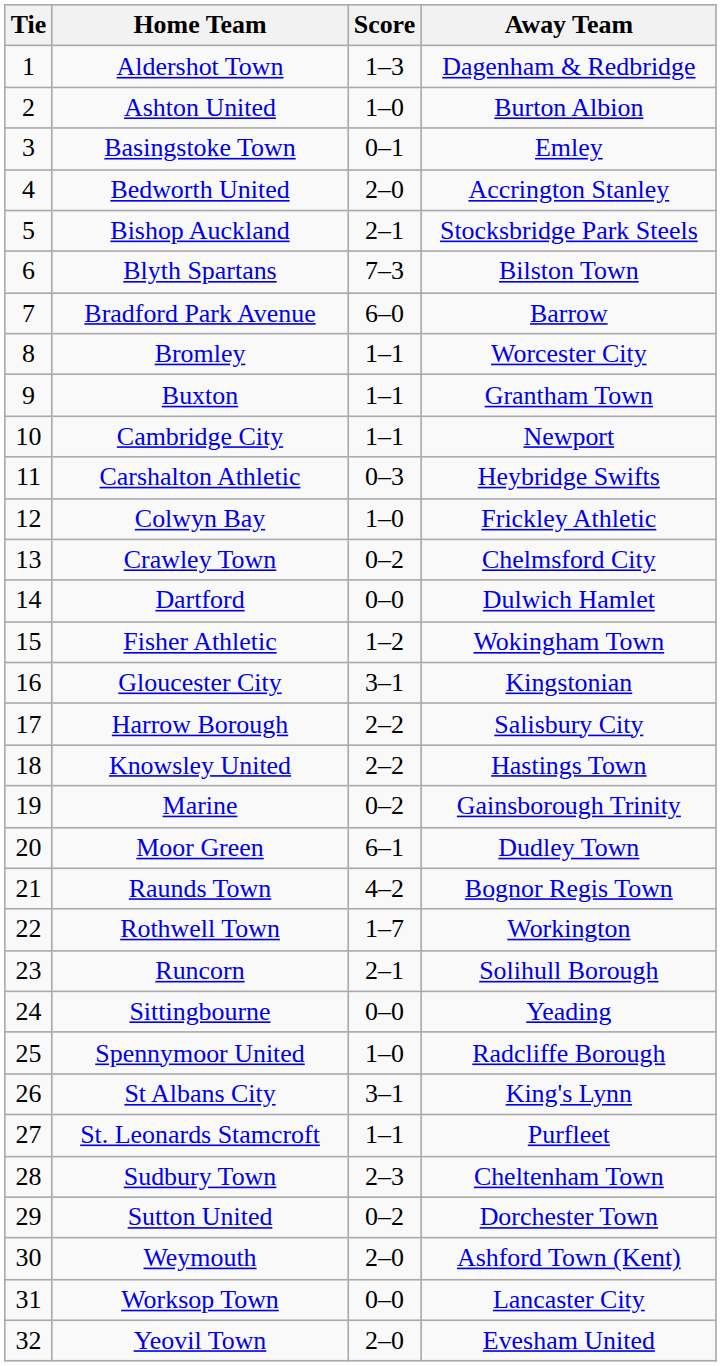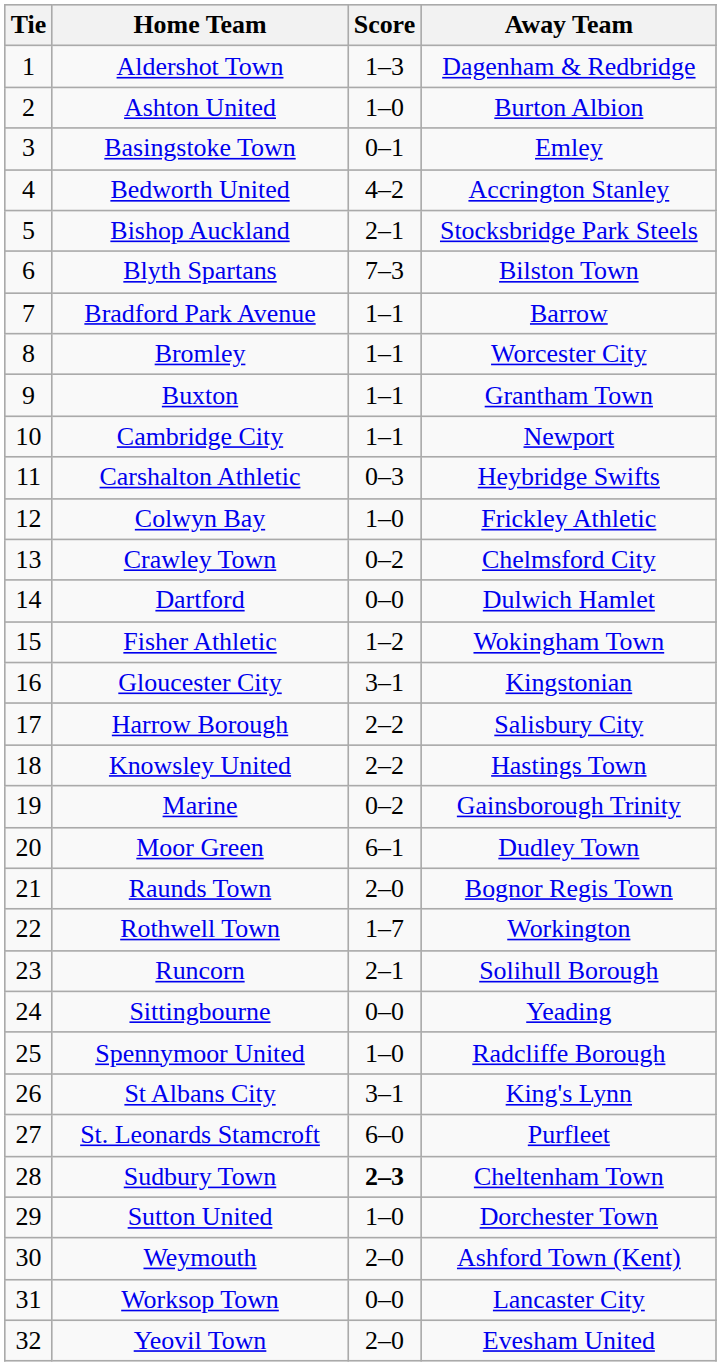Bedworth United | Score: 2–0 -> 4–2
Bradford Park Avenue | Score: 6–0 -> 1–1
Raunds Town | Score: 4–2 -> 2–0
St. Leonards Stamcroft | Score: 1–1 -> 6–0
Sudbury Town | Score: normal -> bold
Sutton United | Score: 0–2 -> 1–0
